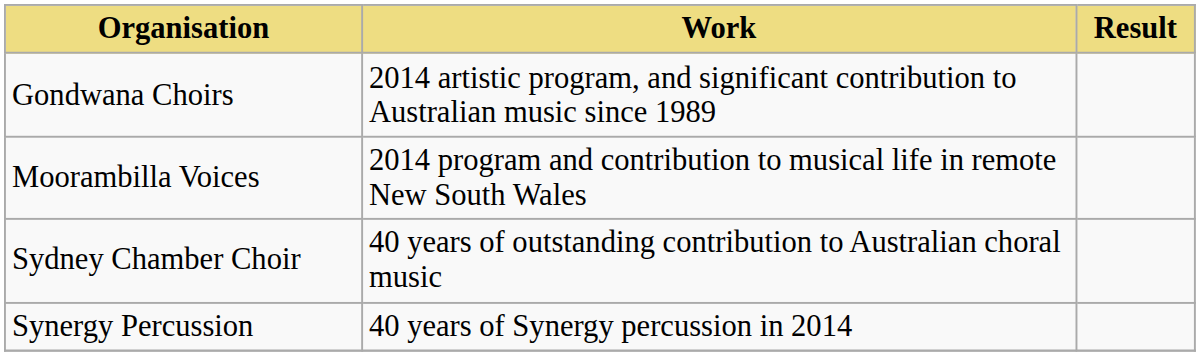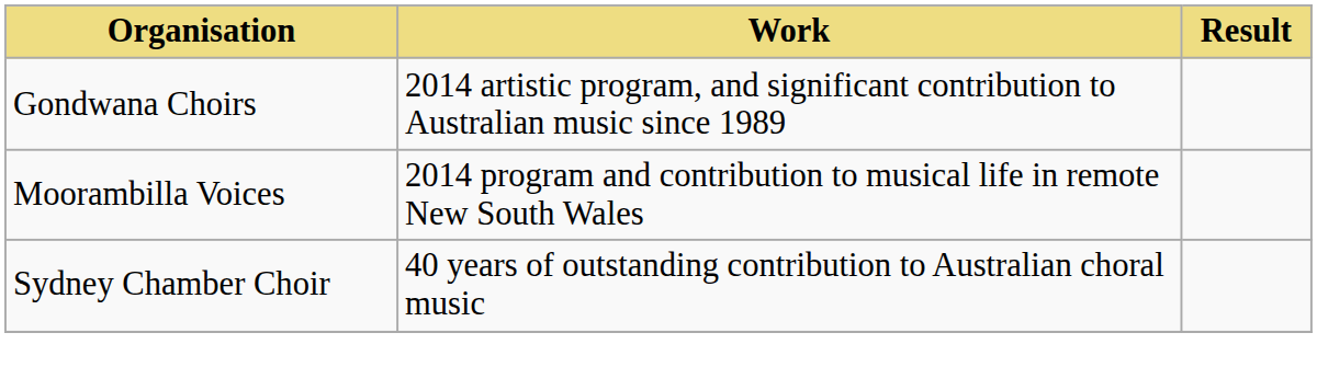- row: Synergy Percussion | 40 years of Synergy percussion in 2014
